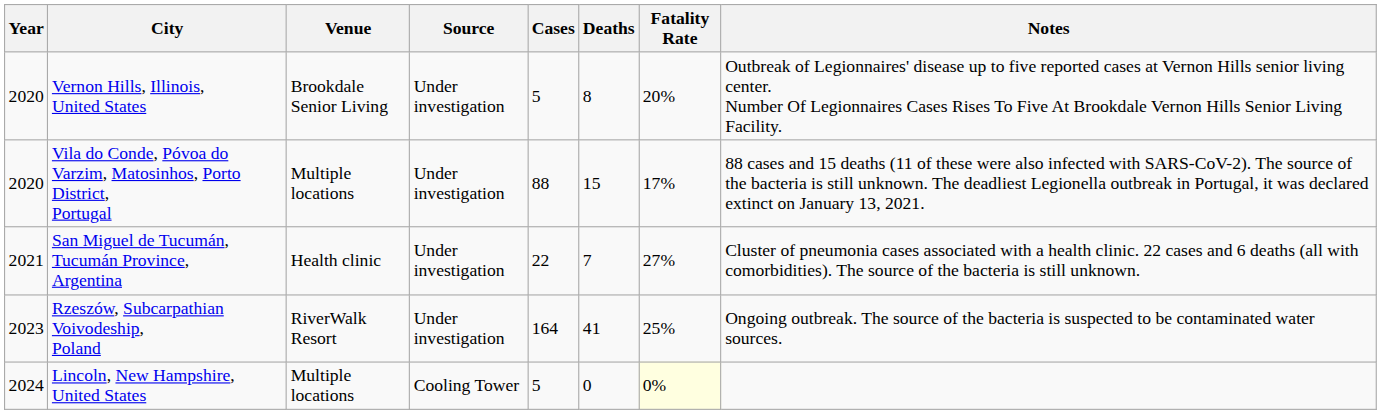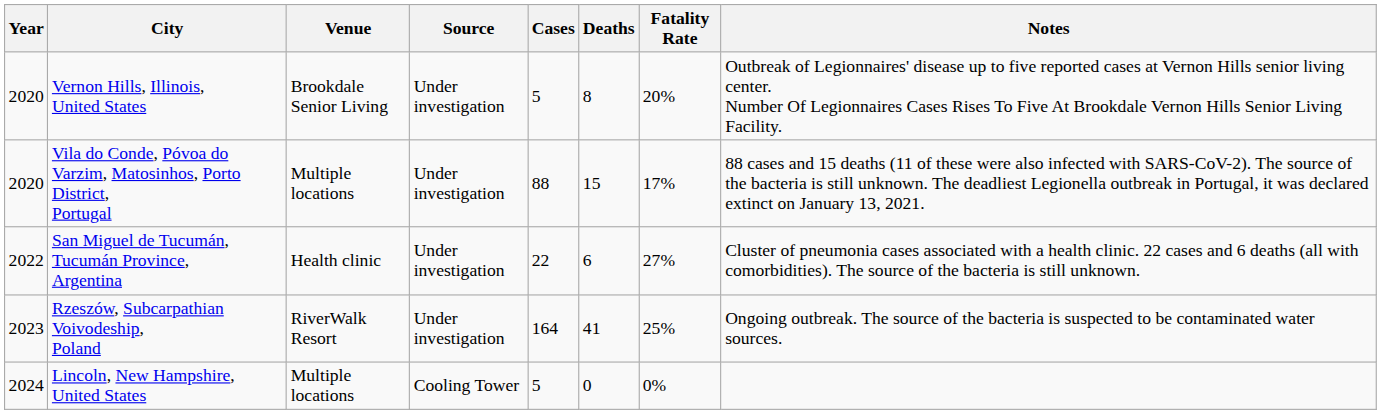San Miguel de Tucumán, Tucumán Province, Argentina | Year: 2021 -> 2022
San Miguel de Tucumán, Tucumán Province, Argentina | Deaths: 7 -> 6
Lincoln, New Hampshire, United States | Fatality Rate: lightyellow background -> no background
